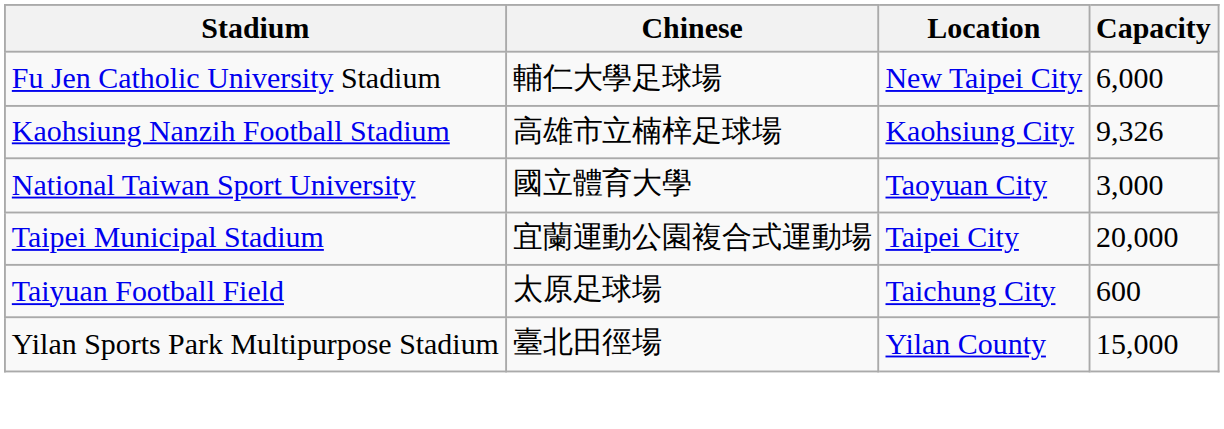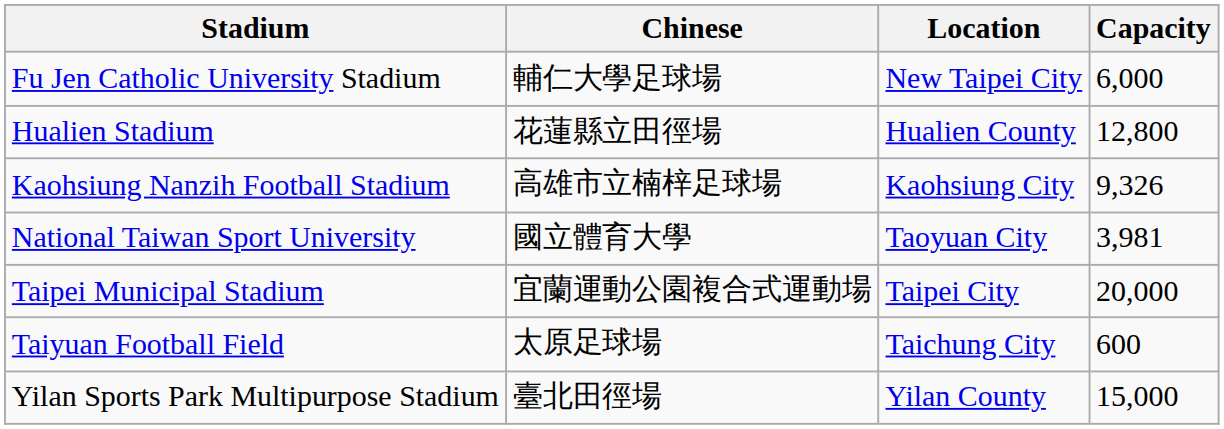+ row: Hualien Stadium | 花蓮縣立田徑場 | Hualien County | 12,800
National Taiwan Sport University | Capacity: 3,000 -> 3,981
